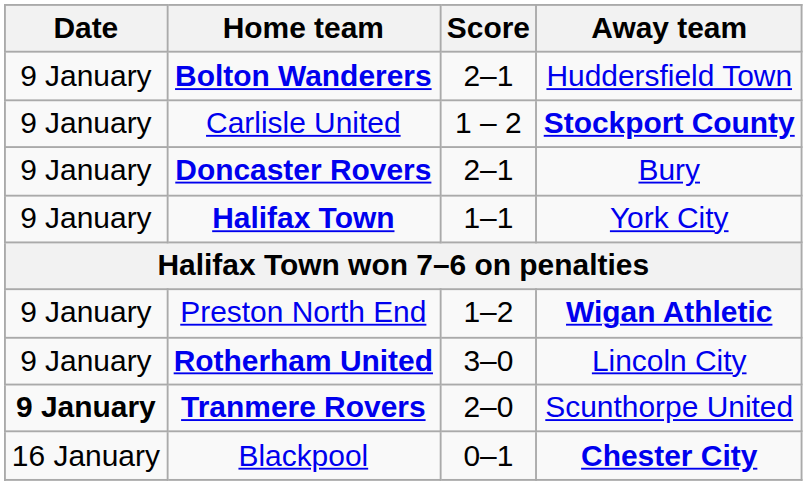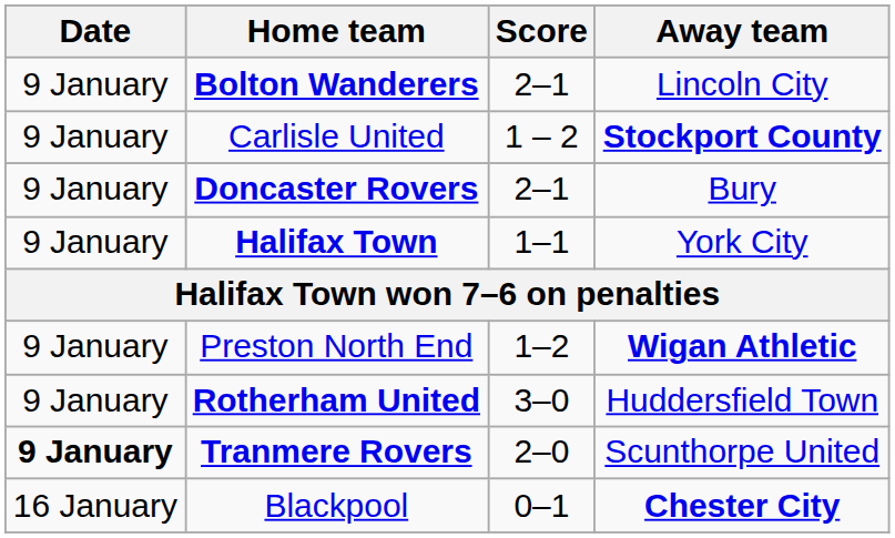Bolton Wanderers | Away team: Huddersfield Town -> Lincoln City
Rotherham United | Away team: Lincoln City -> Huddersfield Town
